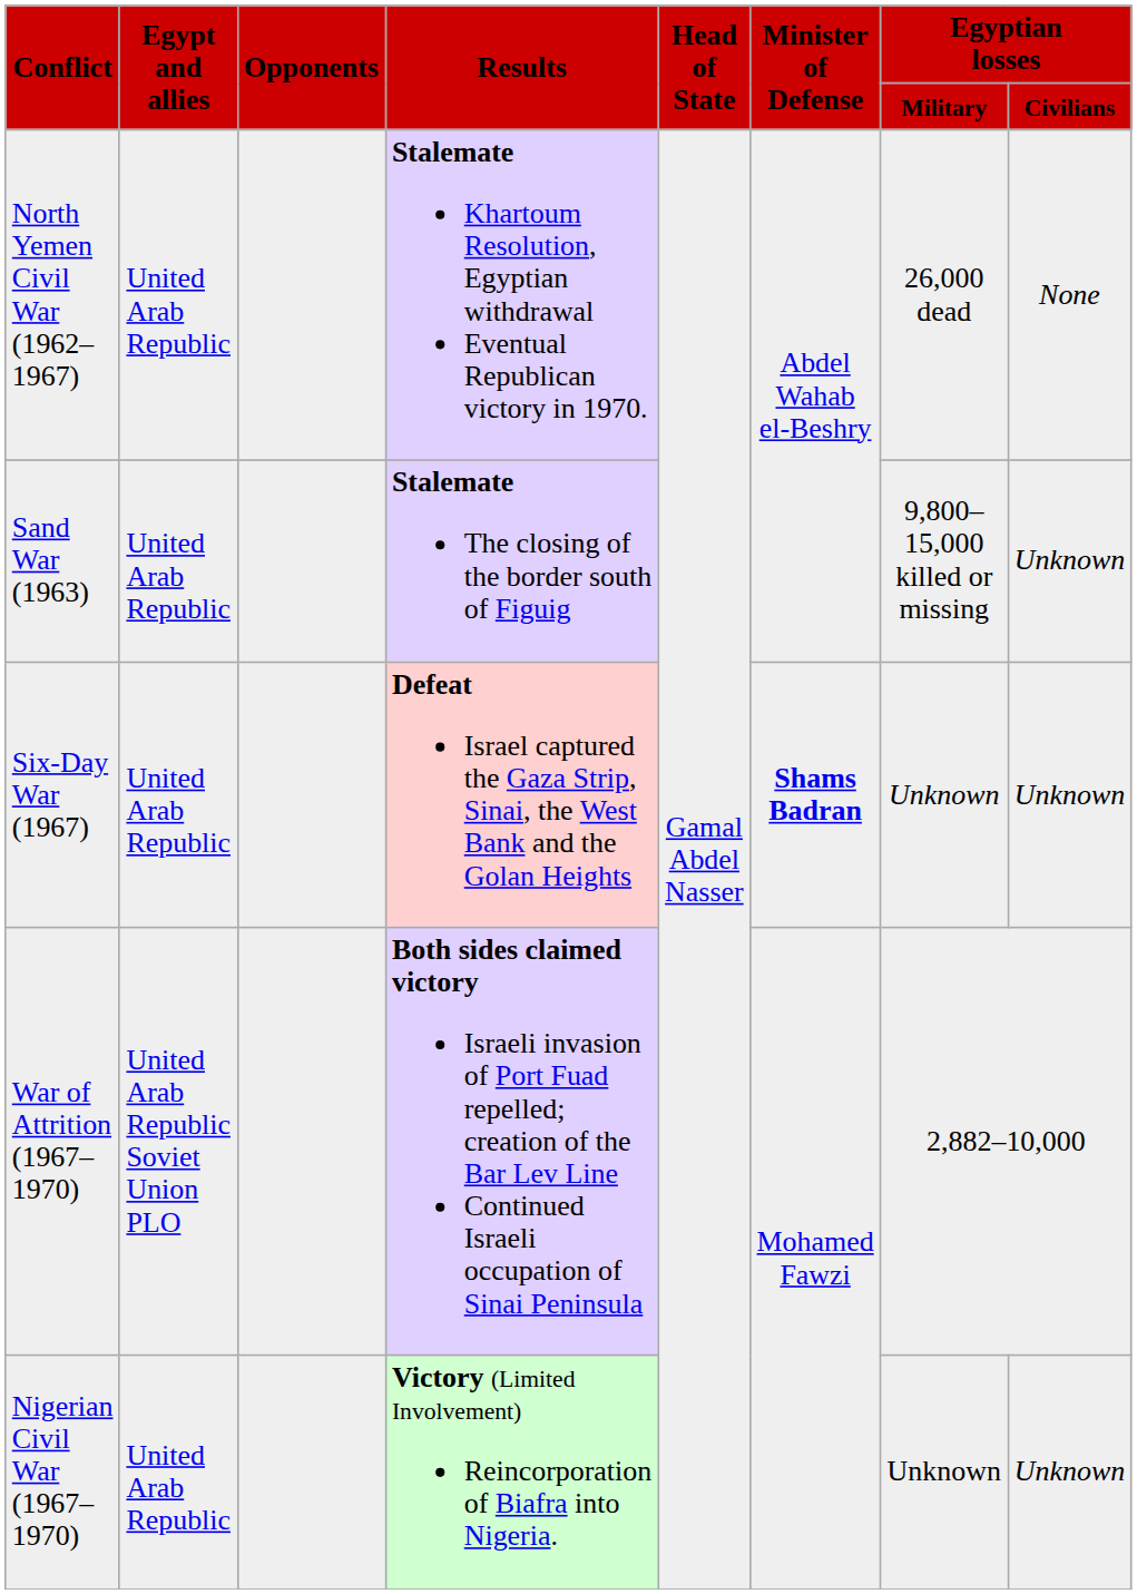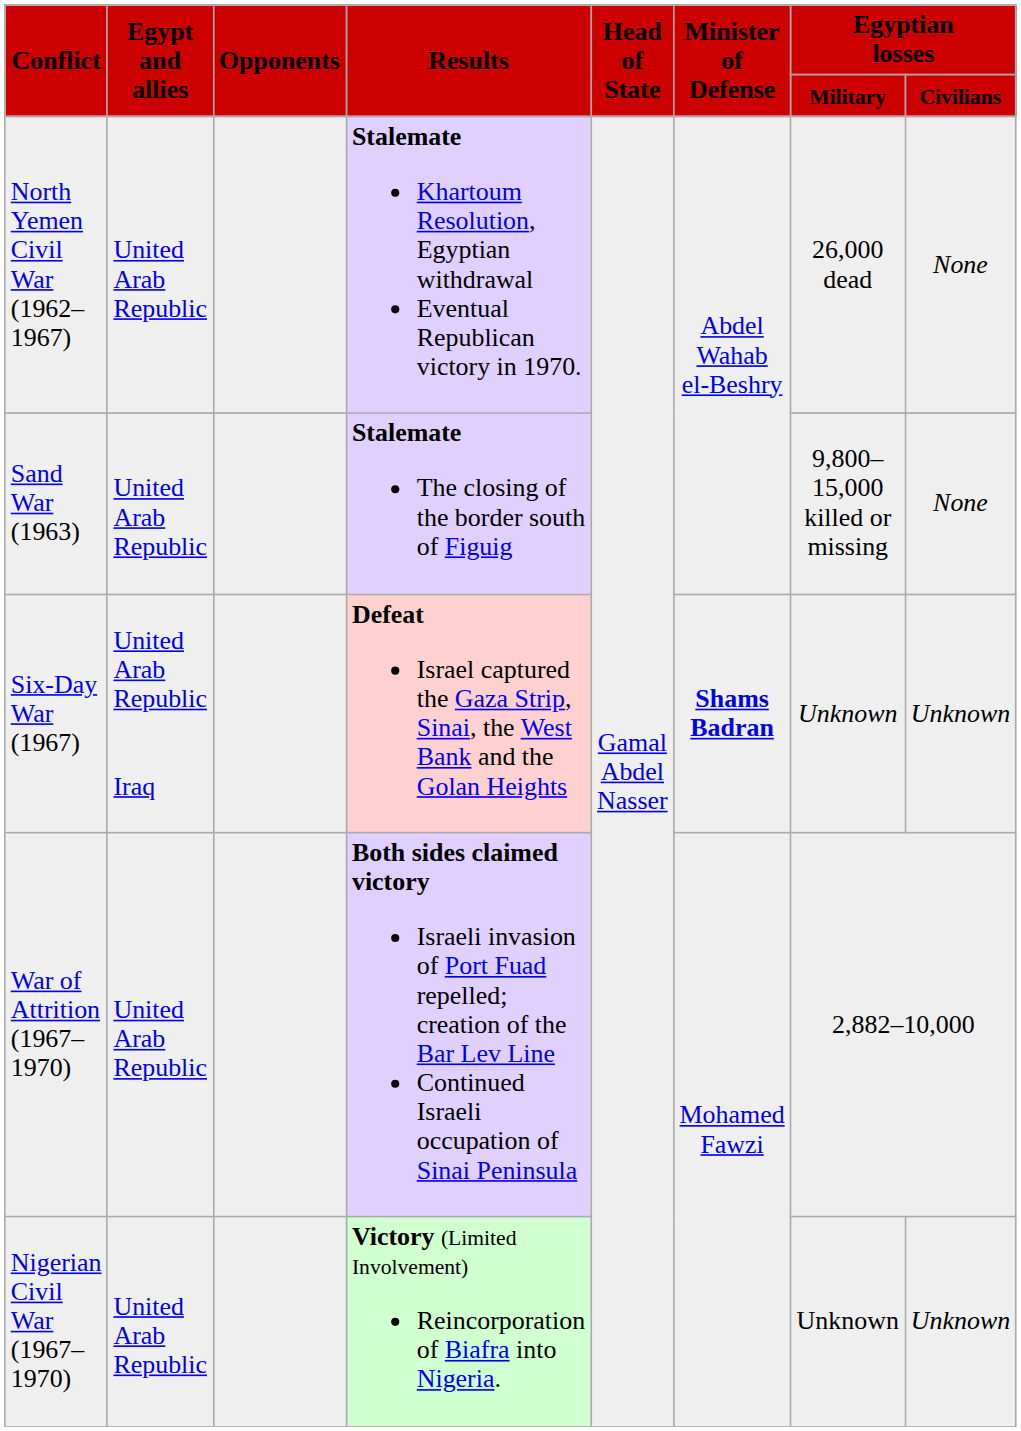Sand War (1963) | Egyptian losses / Civilians: Unknown -> None
Six-Day War (1967) | Egypt and allies: United Arab Republic -> United Arab Republic Iraq
War of Attrition (1967–1970) | Egypt and allies: United Arab Republic Soviet Union PLO -> United Arab Republic
